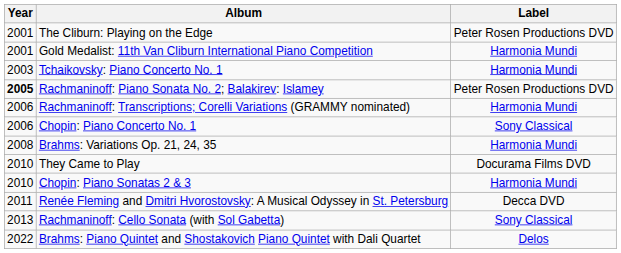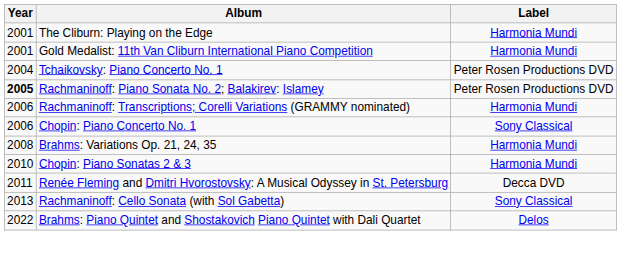The Cliburn: Playing on the Edge | Label: Peter Rosen Productions DVD -> Harmonia Mundi
Tchaikovsky: Piano Concerto No. 1 | Year: 2003 -> 2004
Tchaikovsky: Piano Concerto No. 1 | Label: Harmonia Mundi -> Peter Rosen Productions DVD
- row: 2010 | They Came to Play | Docurama Films DVD
